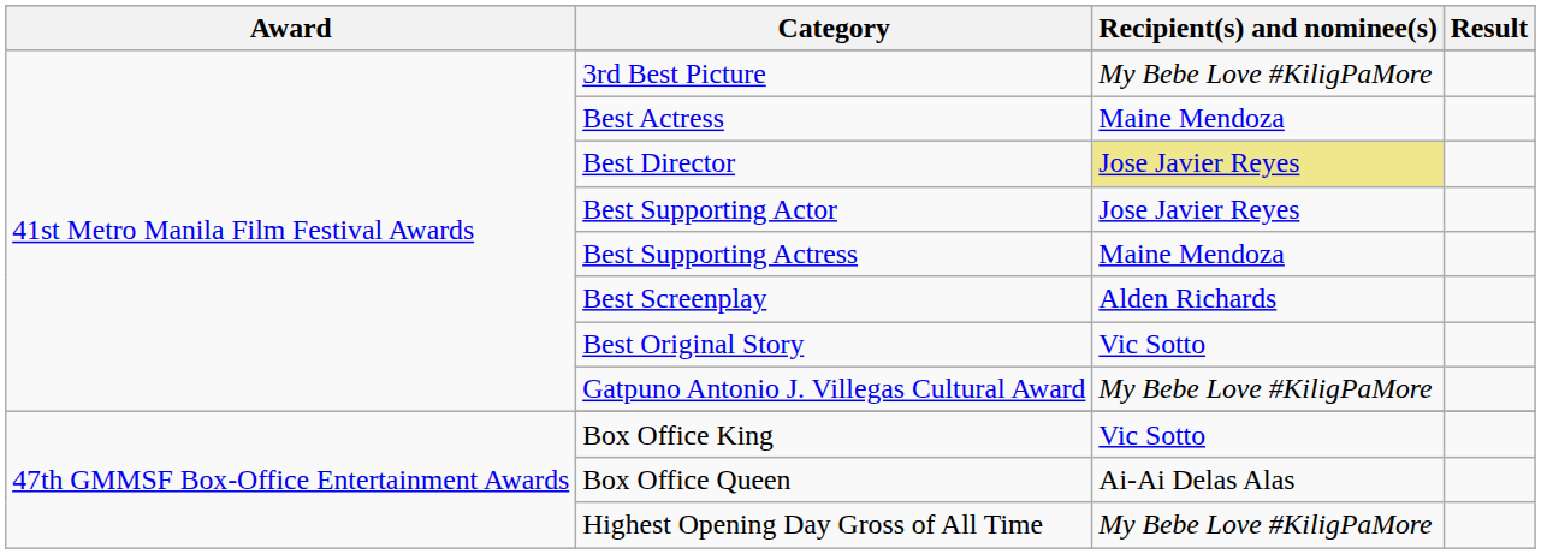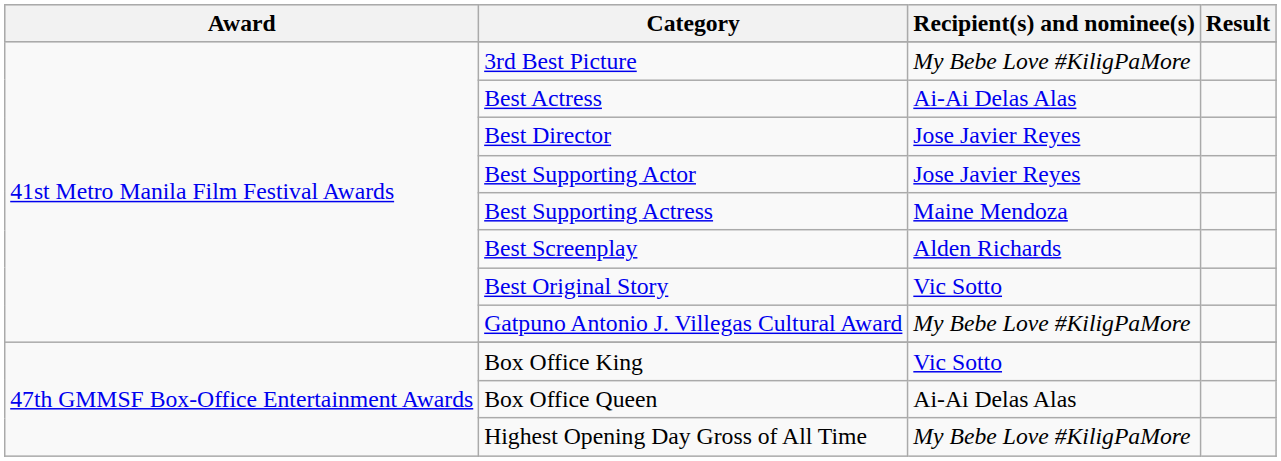Best Actress | Recipient(s) and nominee(s): Maine Mendoza -> Ai-Ai Delas Alas
Best Director | Recipient(s) and nominee(s): khaki background -> no background
